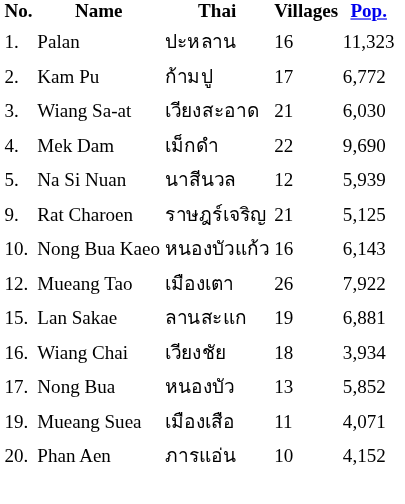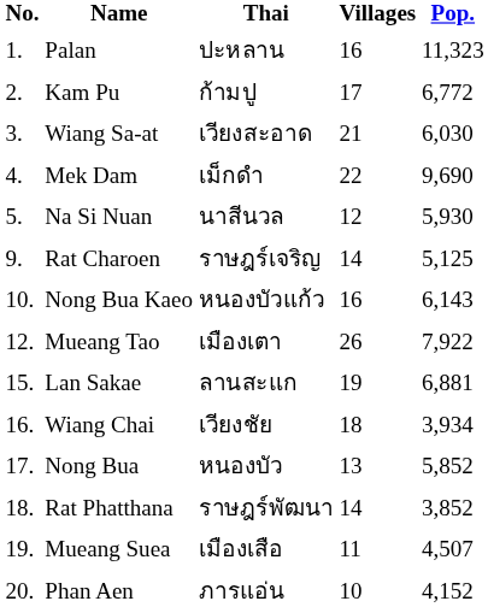Na Si Nuan | Pop.: 5,939 -> 5,930
Rat Charoen | Villages: 21 -> 14
+ row: 18. | Rat Phatthana | ราษฎร์พัฒนา | 14 | 3,852
Mueang Suea | Pop.: 4,071 -> 4,507
